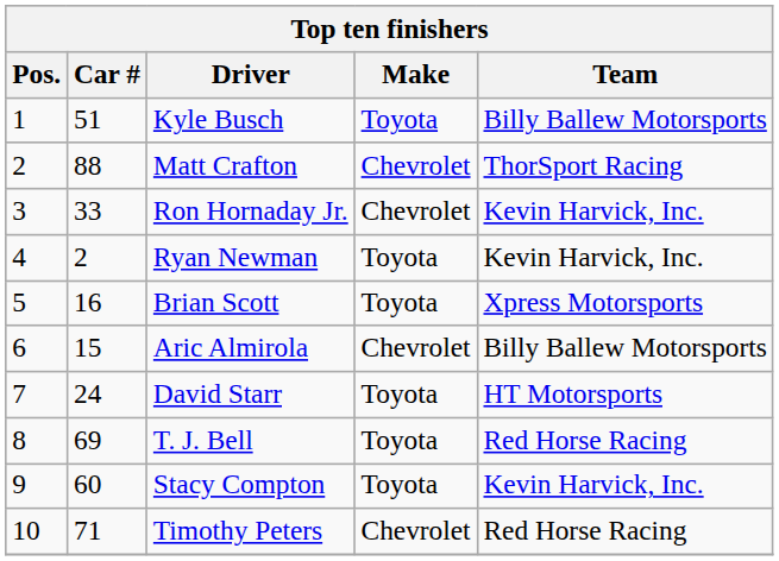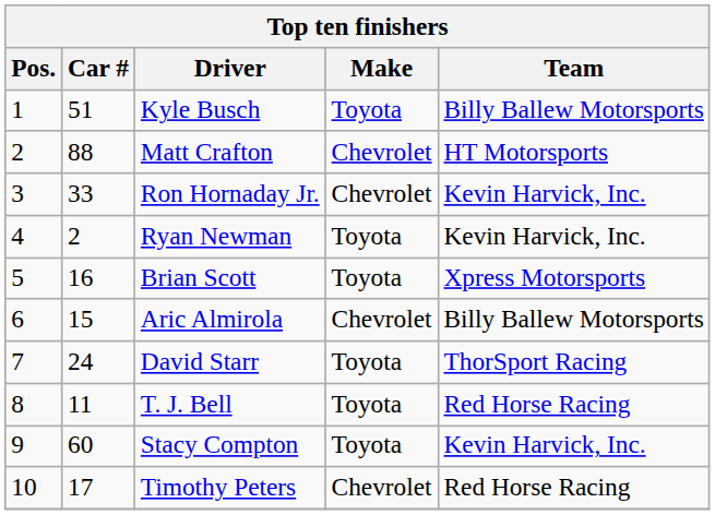Matt Crafton | Team: ThorSport Racing -> HT Motorsports
David Starr | Team: HT Motorsports -> ThorSport Racing
T. J. Bell | Car #: 69 -> 11
Timothy Peters | Car #: 71 -> 17
